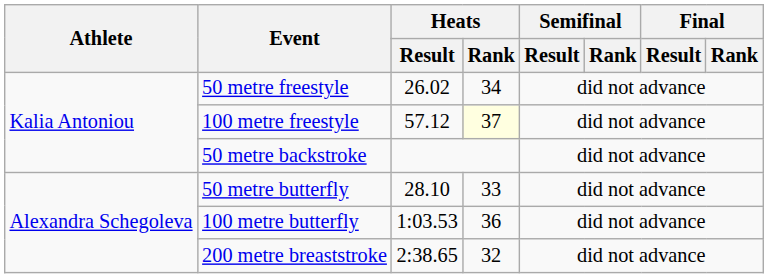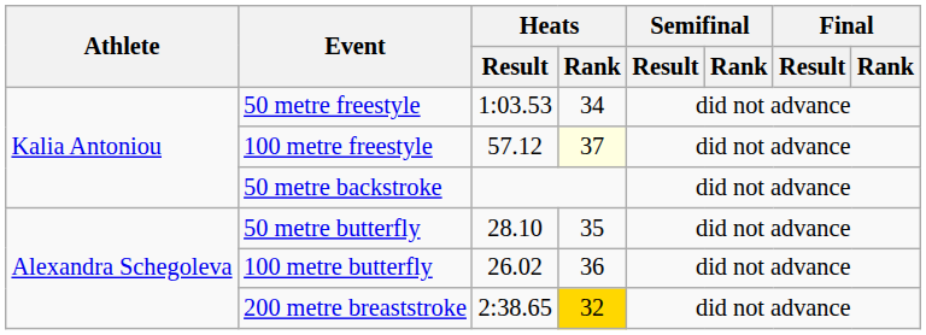50 metre freestyle | Heats / Result: 26.02 -> 1:03.53
50 metre butterfly | Heats / Rank: 33 -> 35
100 metre butterfly | Heats / Result: 1:03.53 -> 26.02
200 metre breaststroke | Heats / Rank: no background -> gold background
